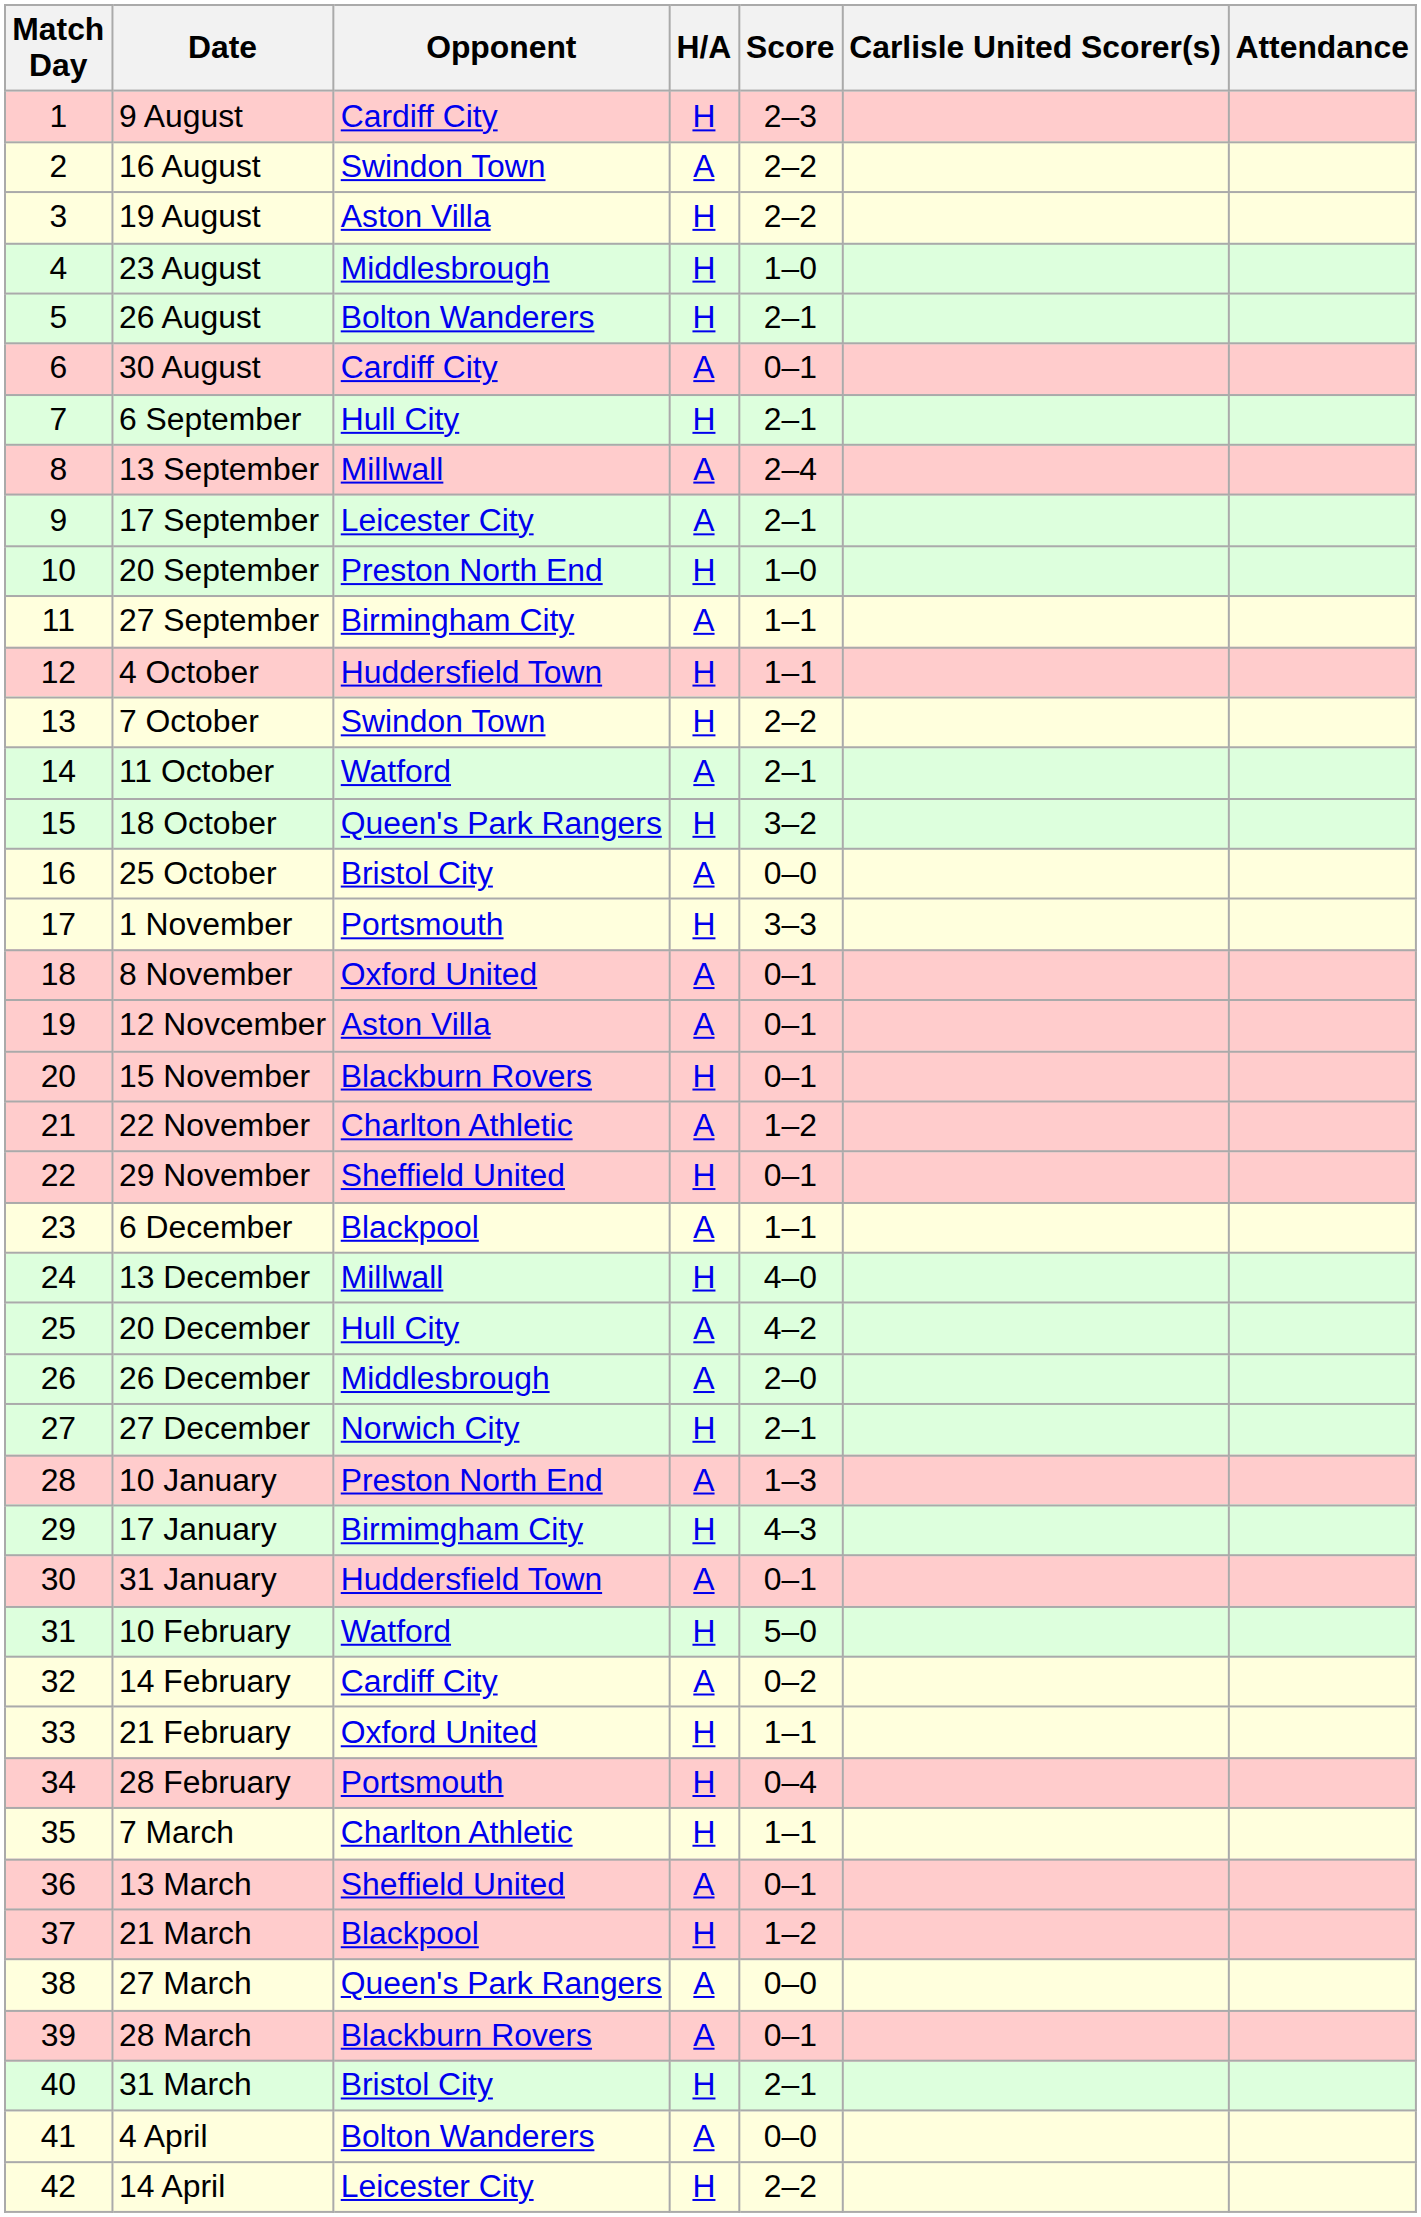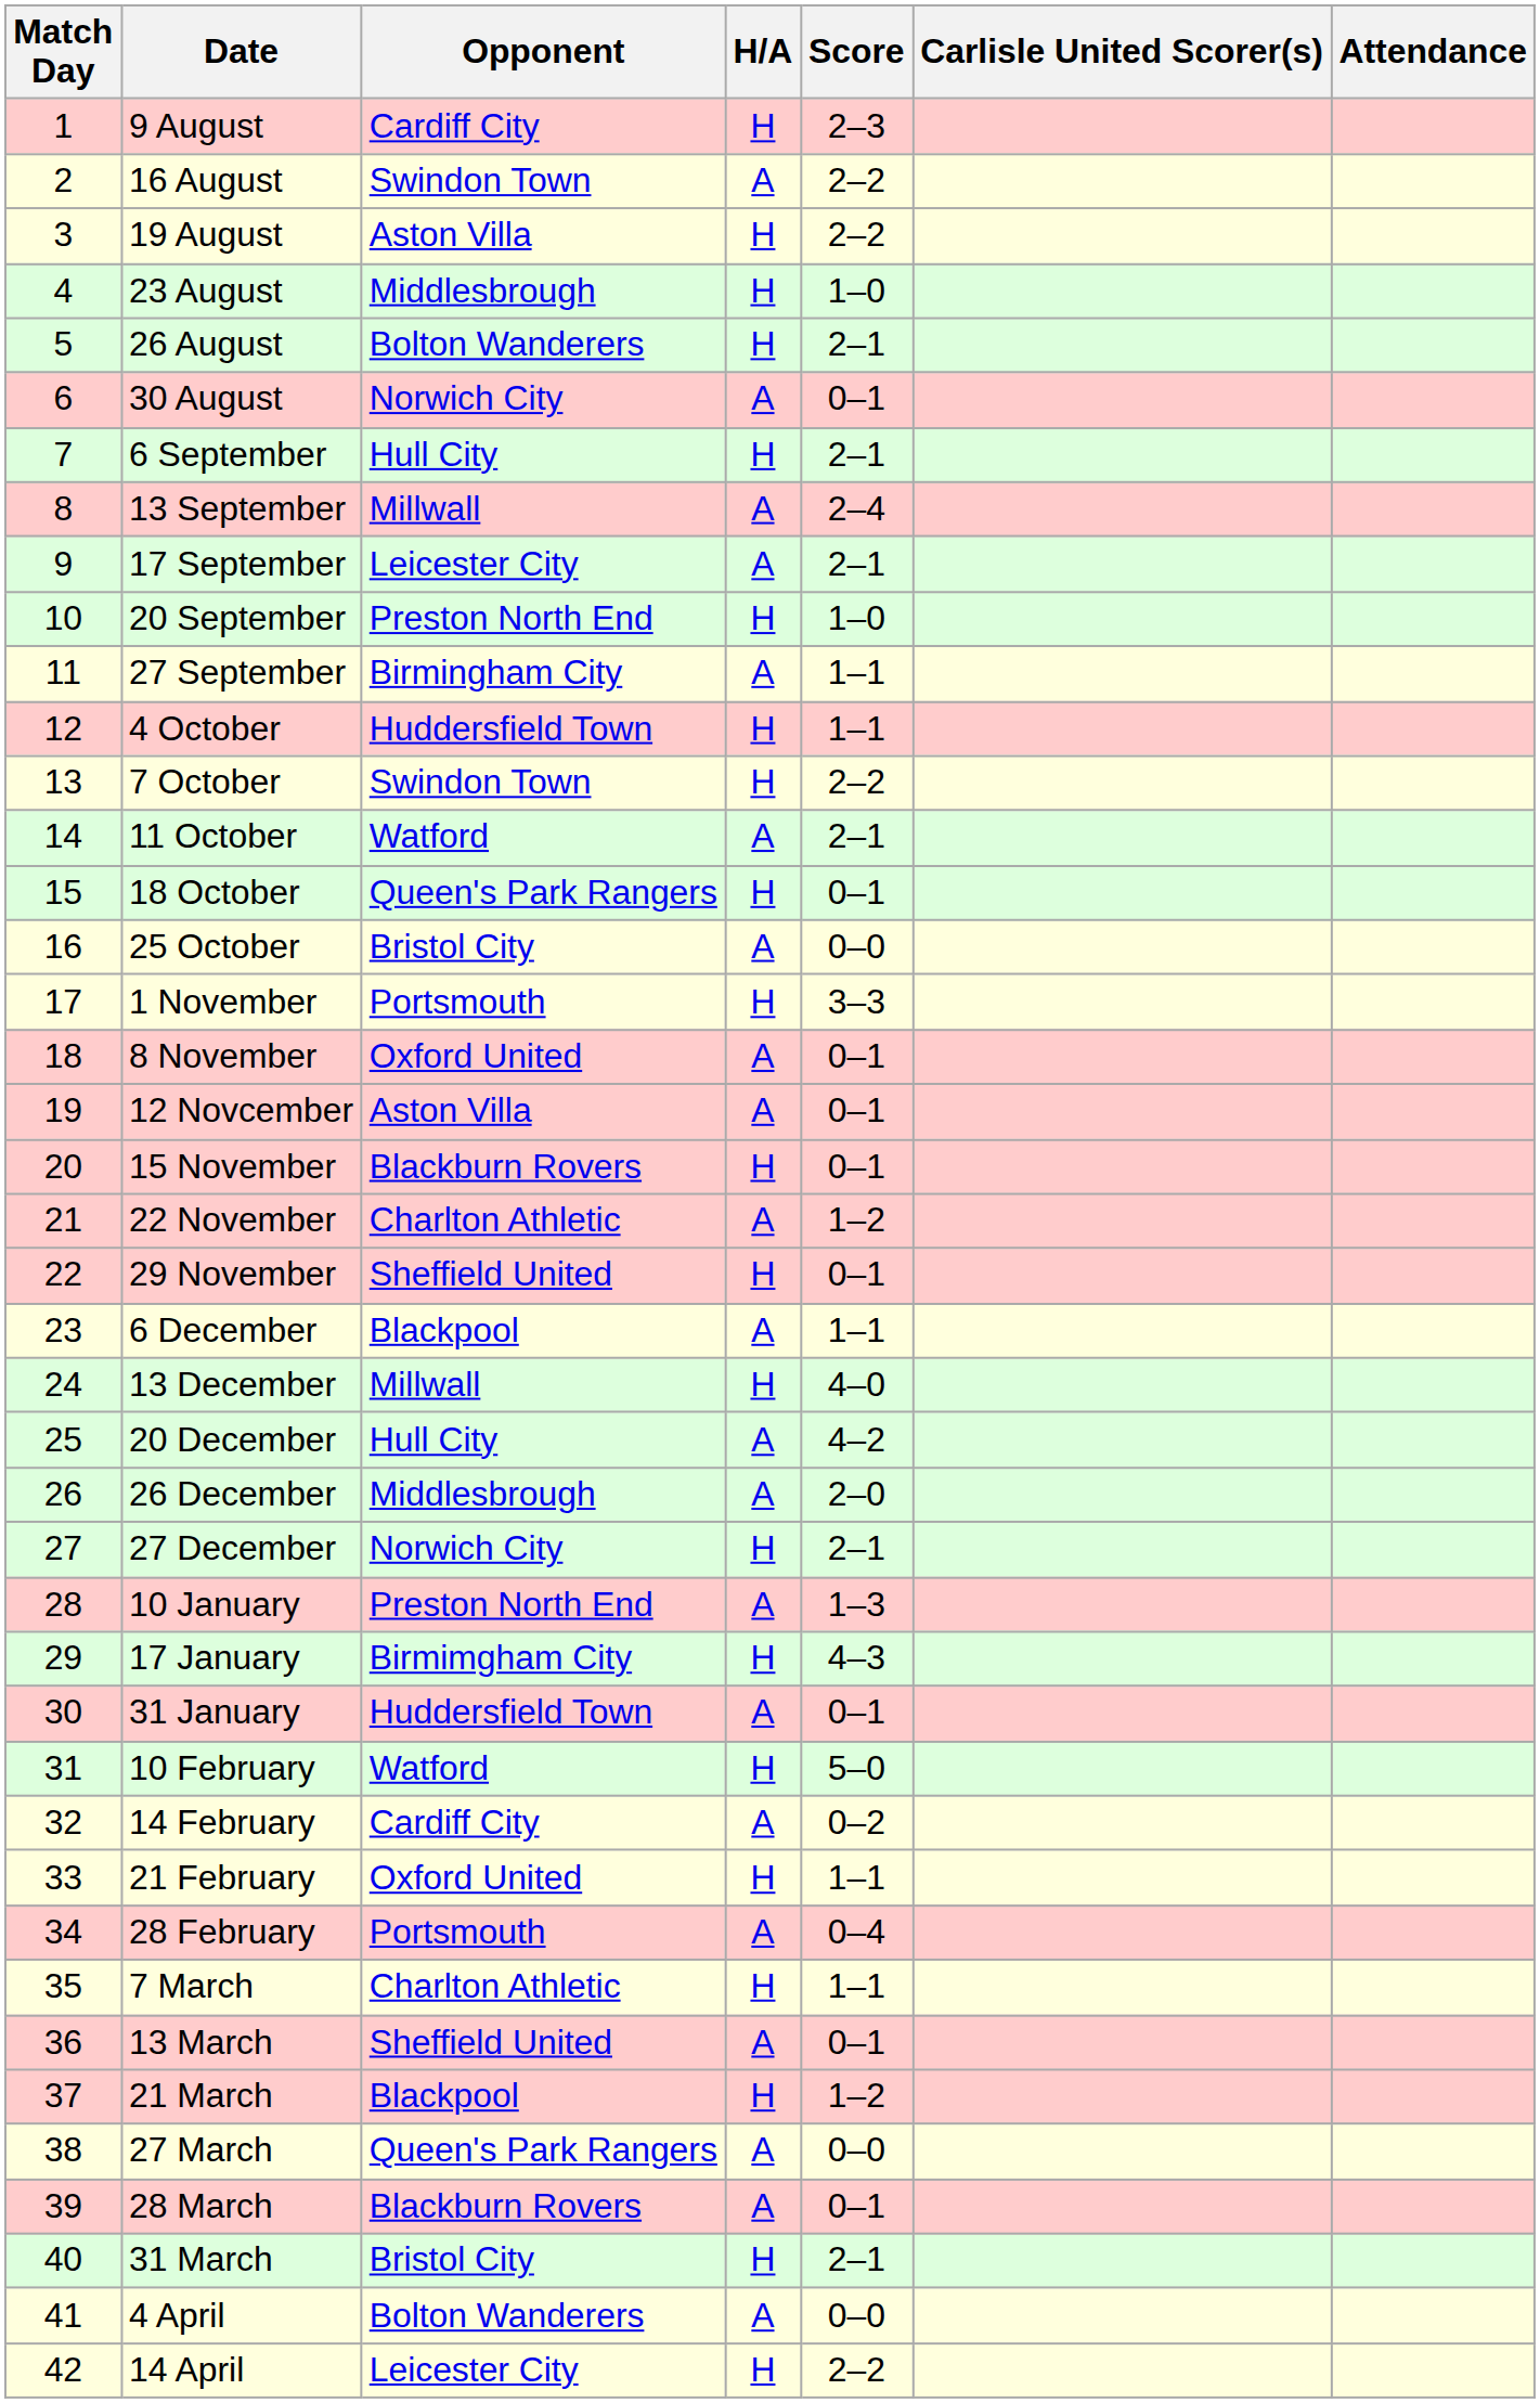30 August | Opponent: Cardiff City -> Norwich City
18 October | Score: 3–2 -> 0–1
28 February | H/A: H -> A
